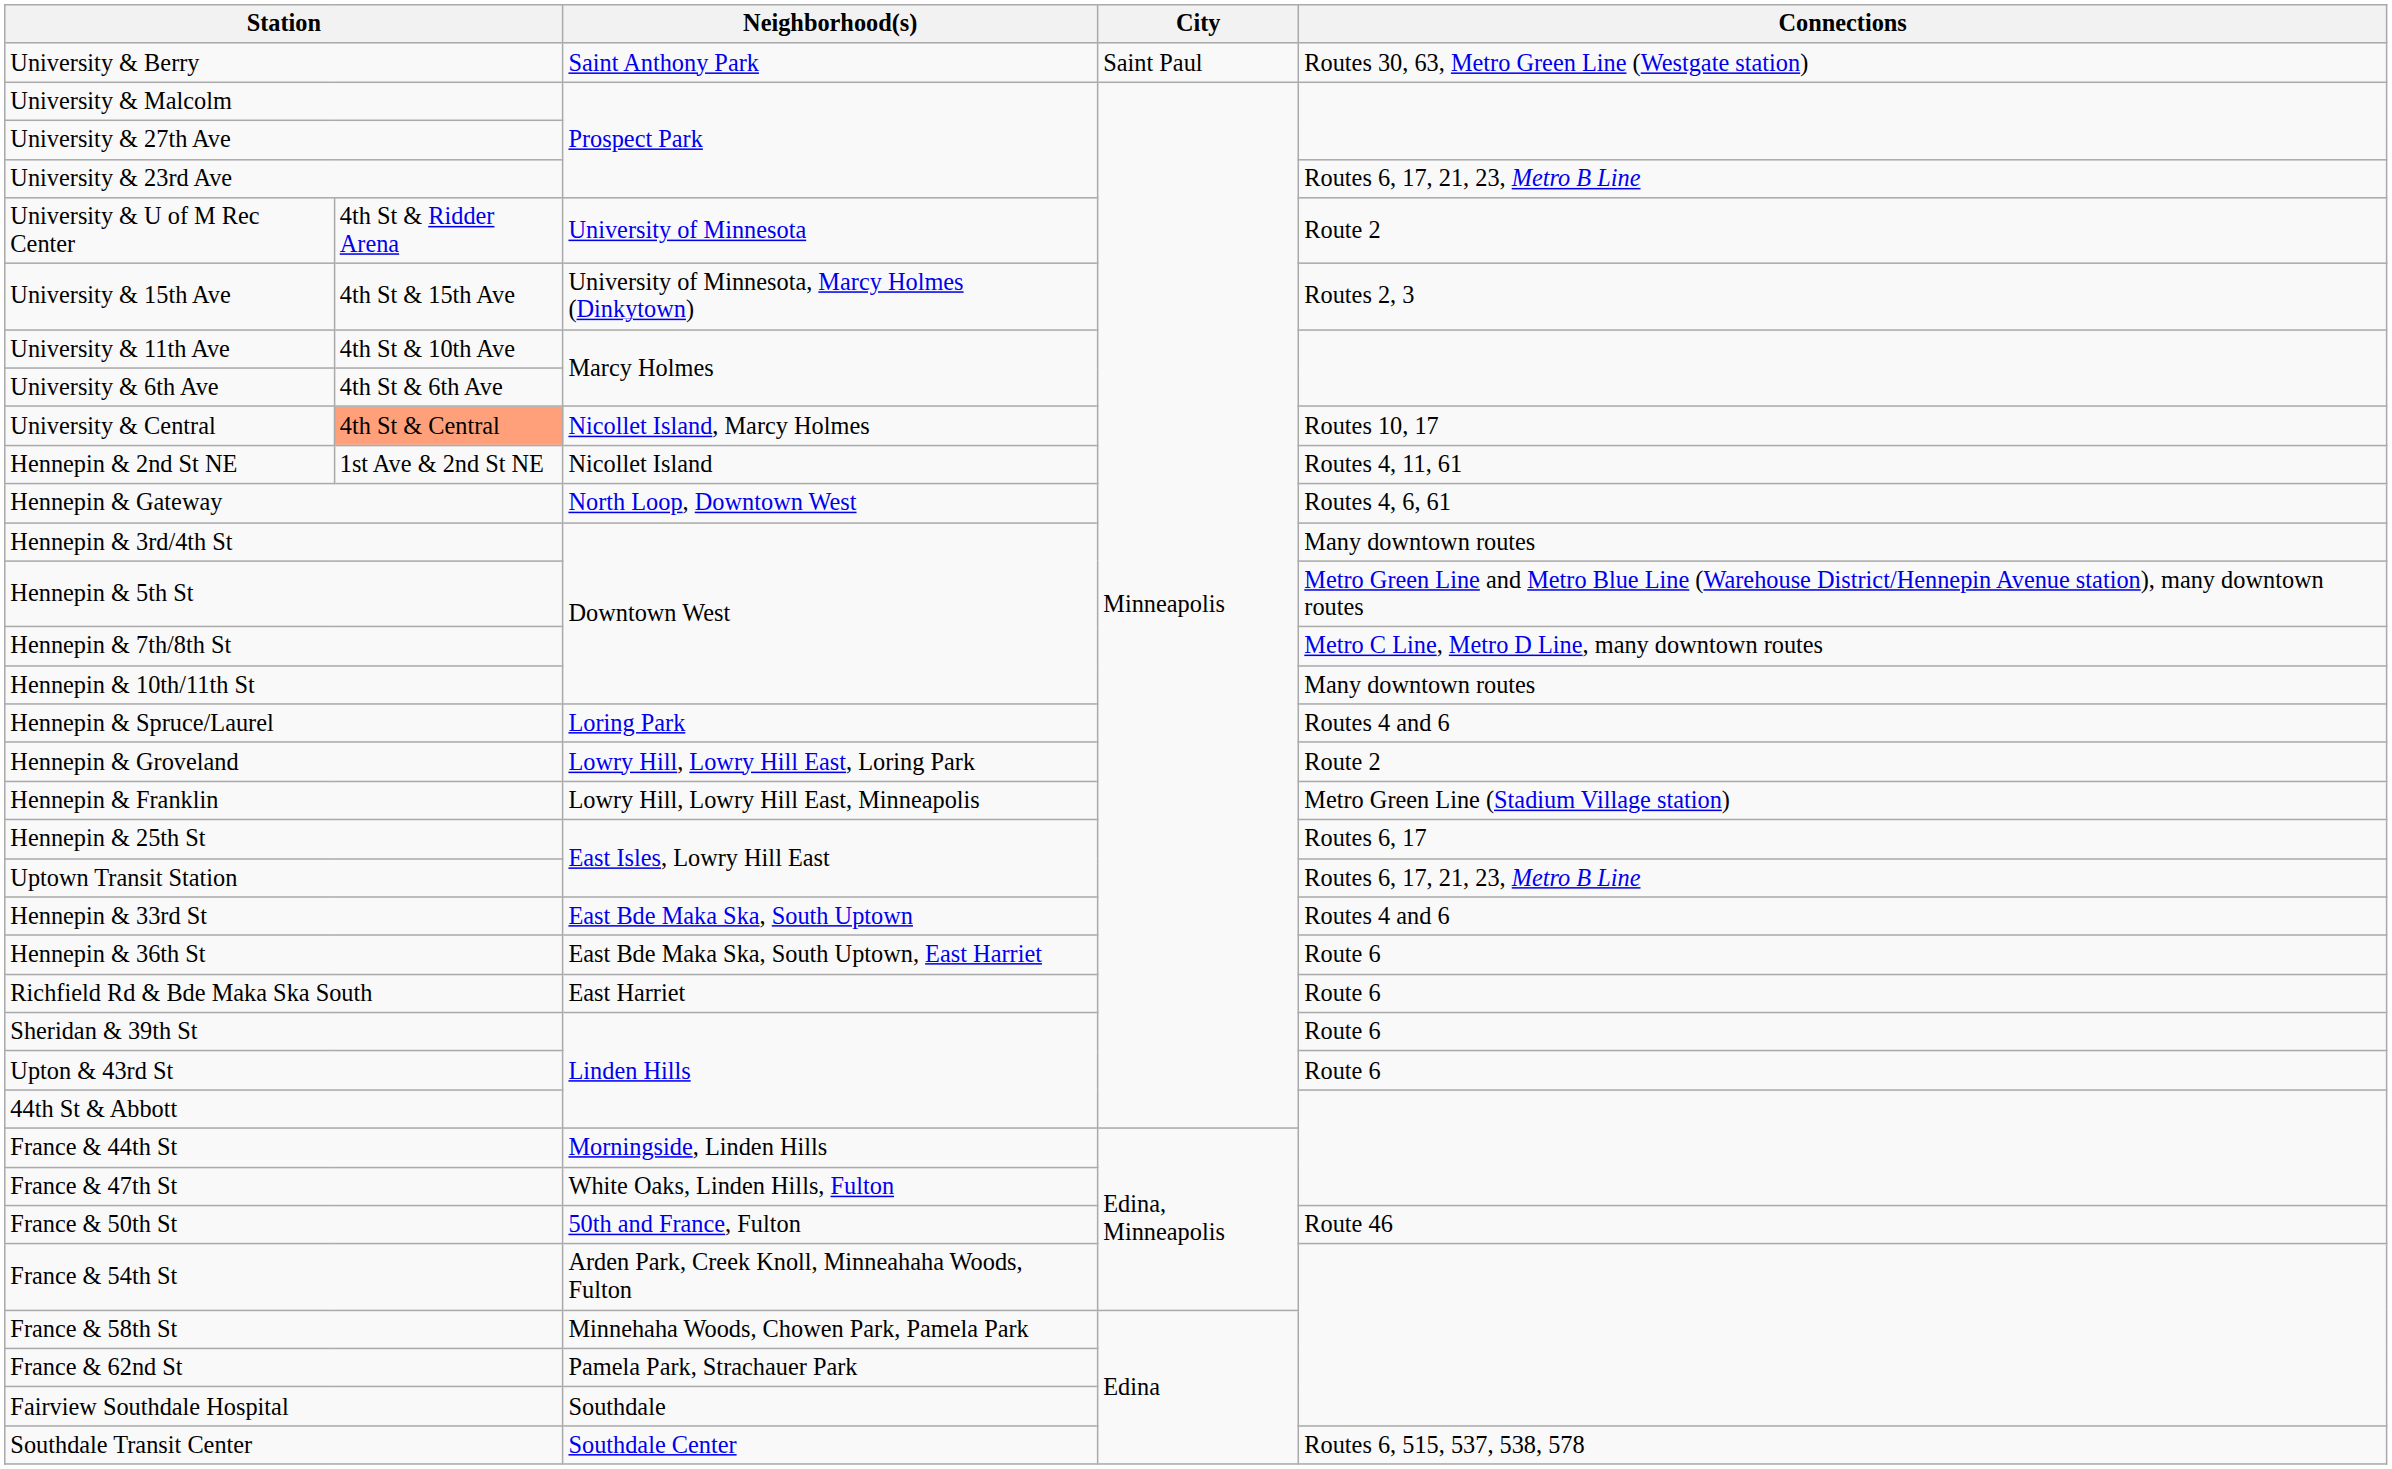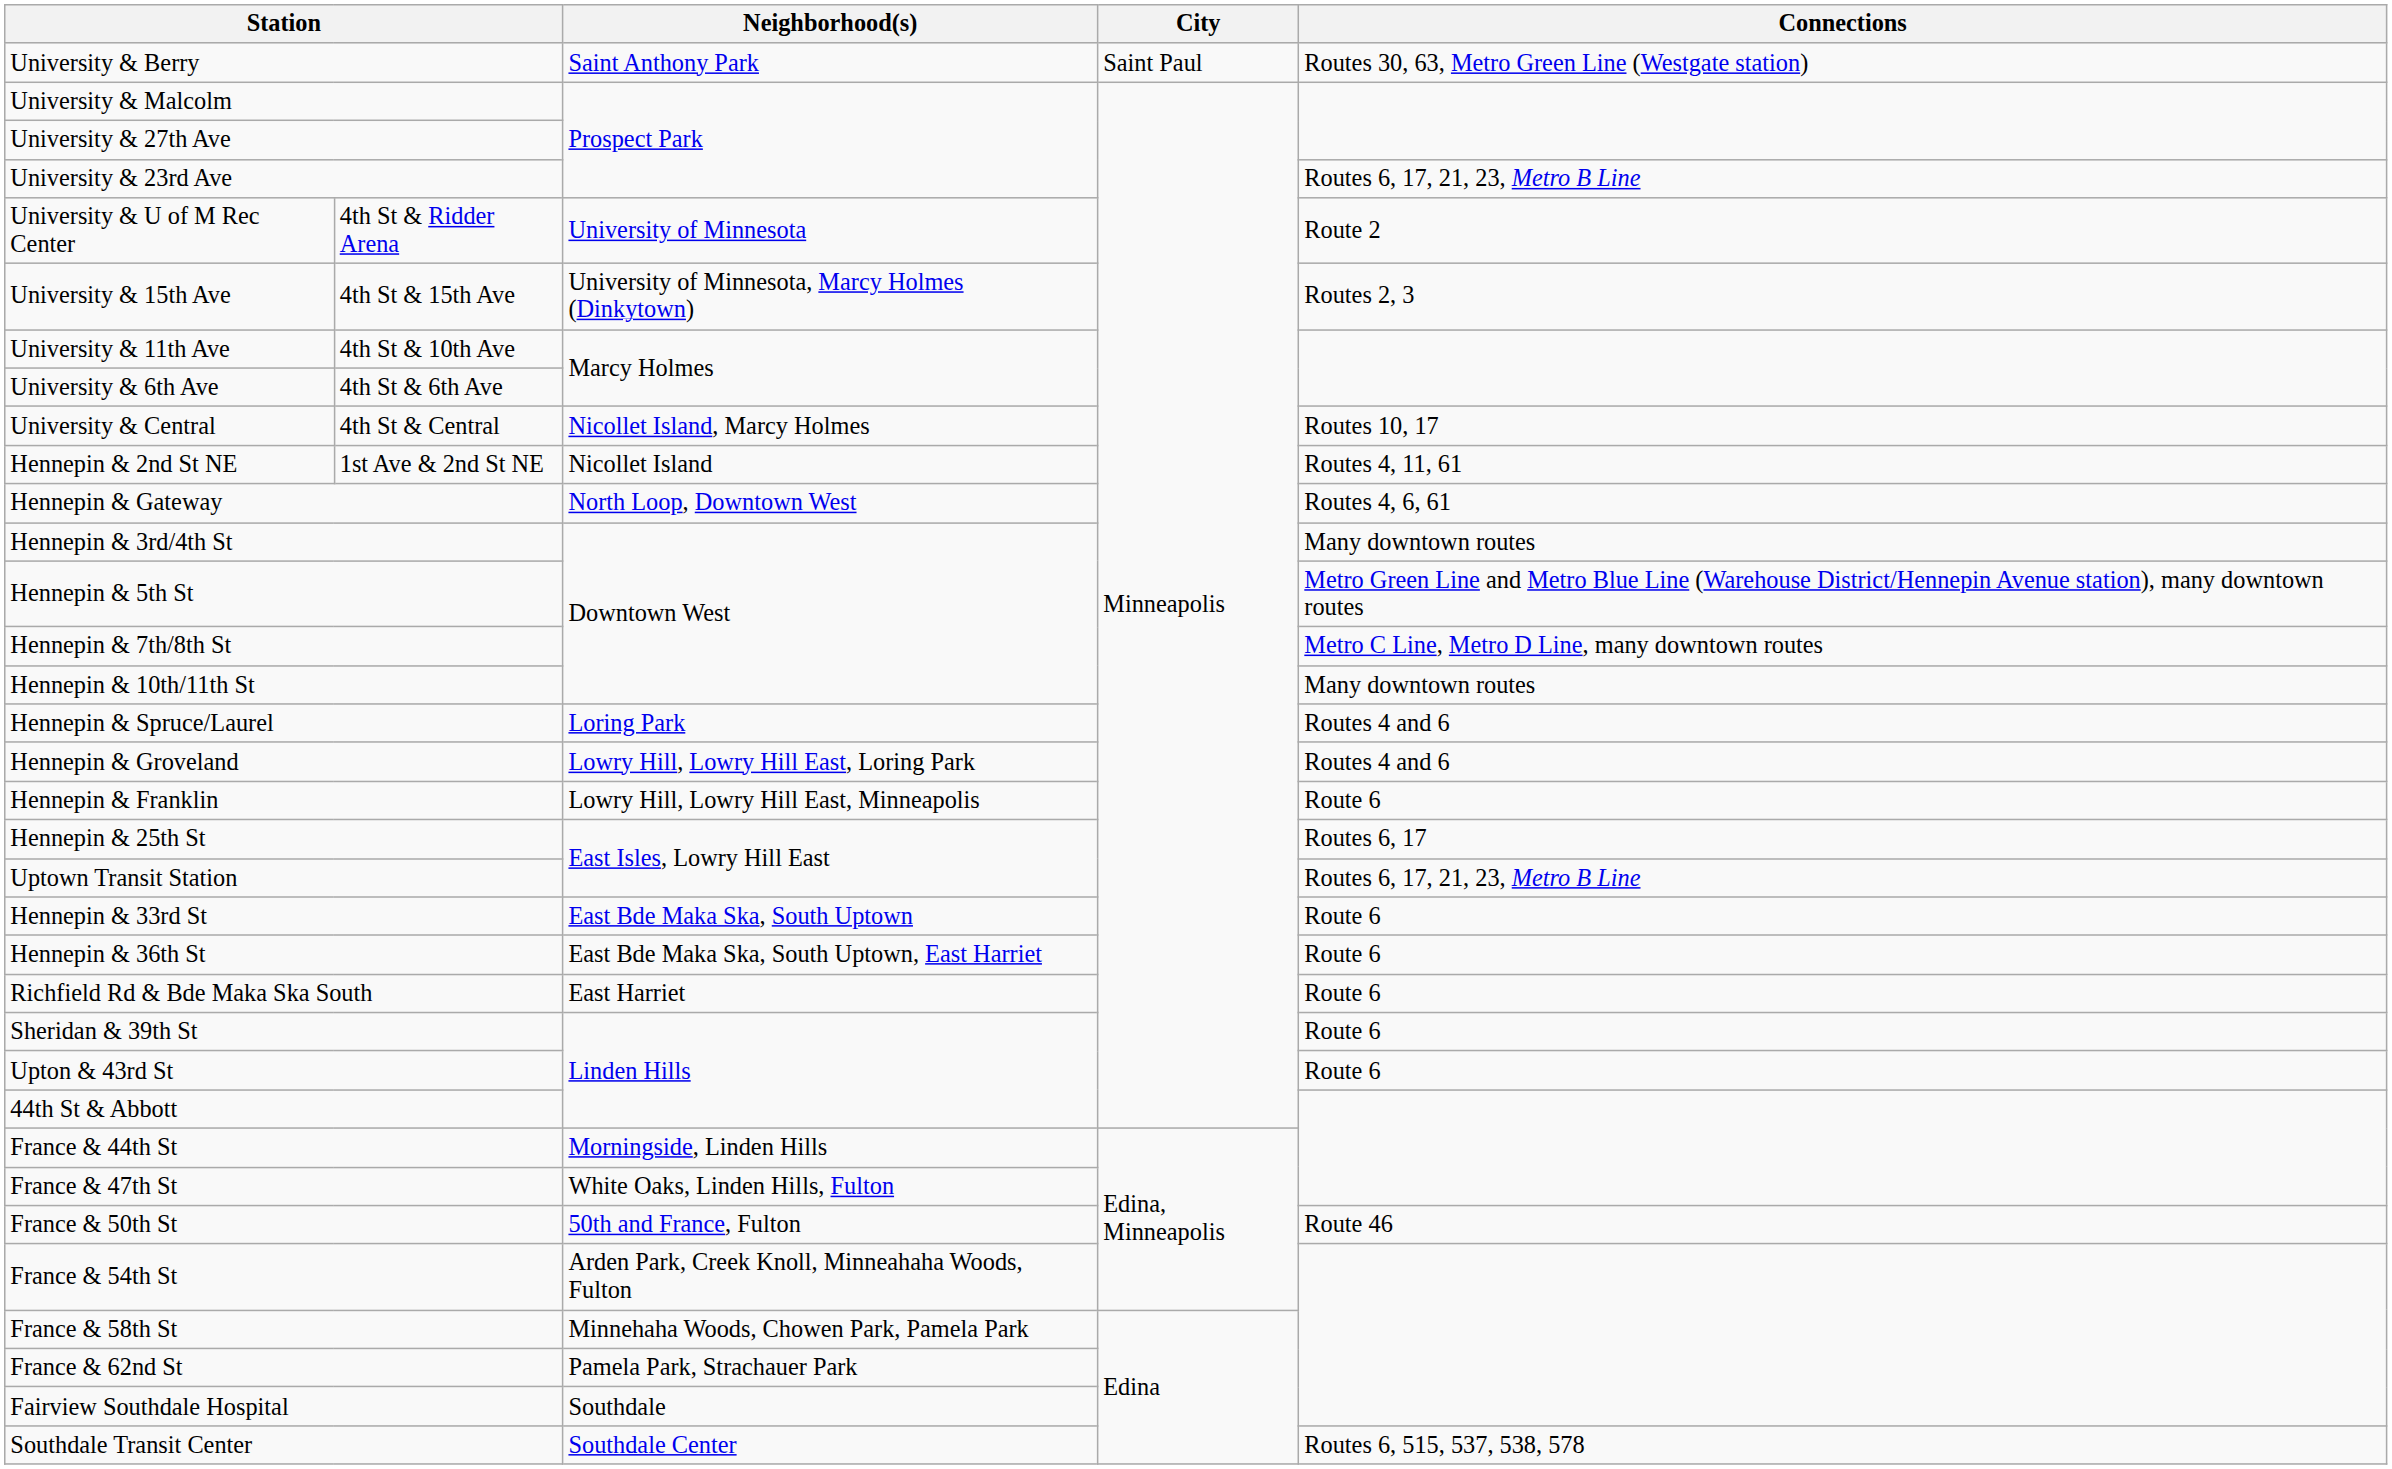University & Central | column 2: lightsalmon background -> no background
Hennepin & Groveland | Connections: Route 2 -> Routes 4 and 6
Hennepin & Franklin | Connections: Metro Green Line (Stadium Village station) -> Route 6
Hennepin & 33rd St | Connections: Routes 4 and 6 -> Route 6
